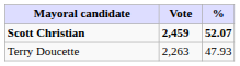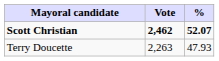Scott Christian | Vote: 2,459 -> 2,462
